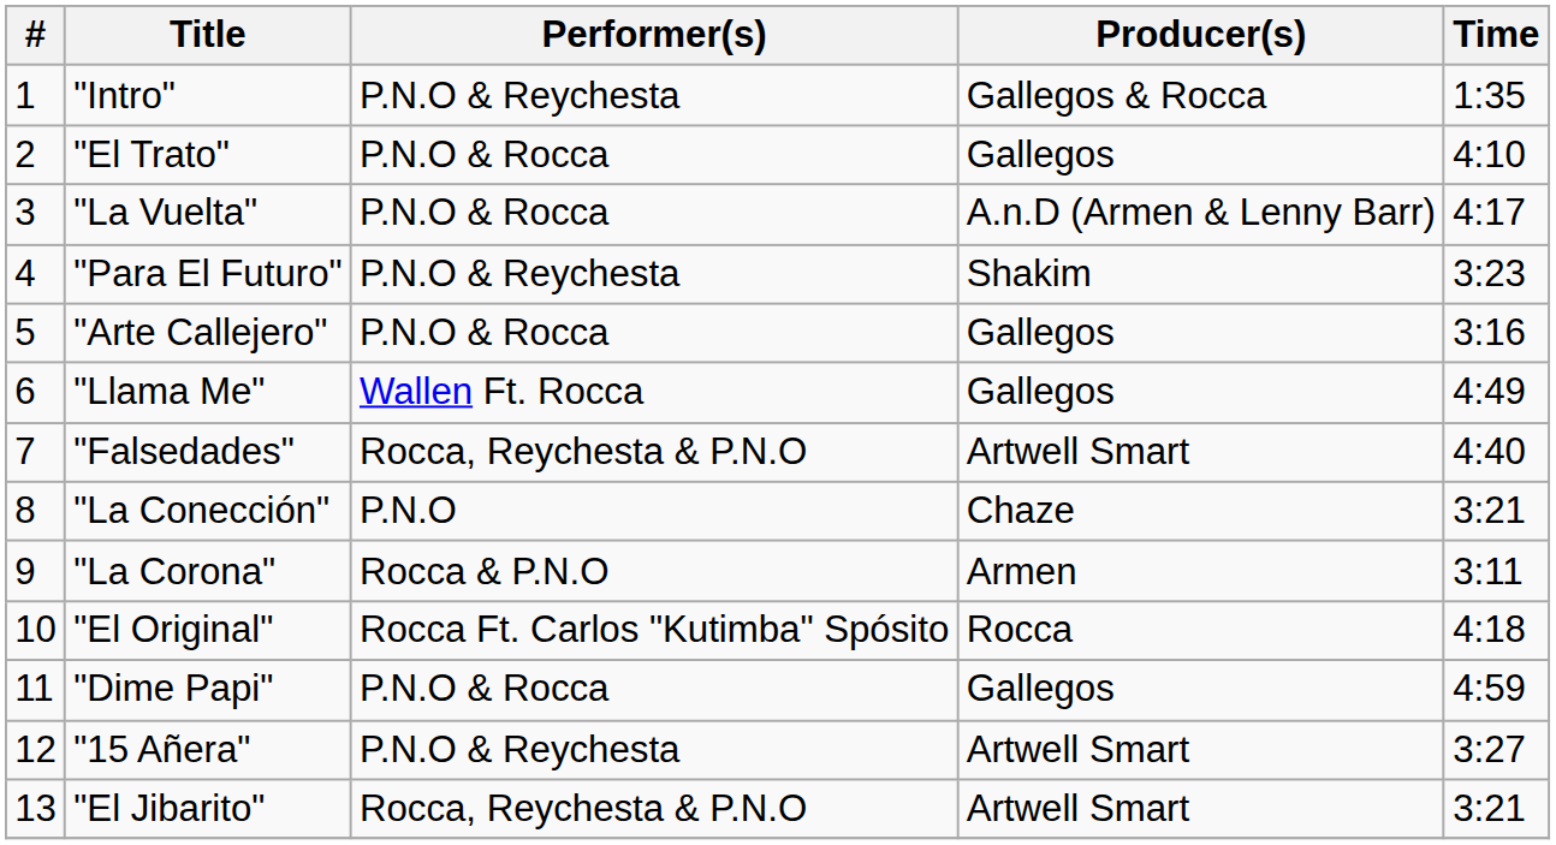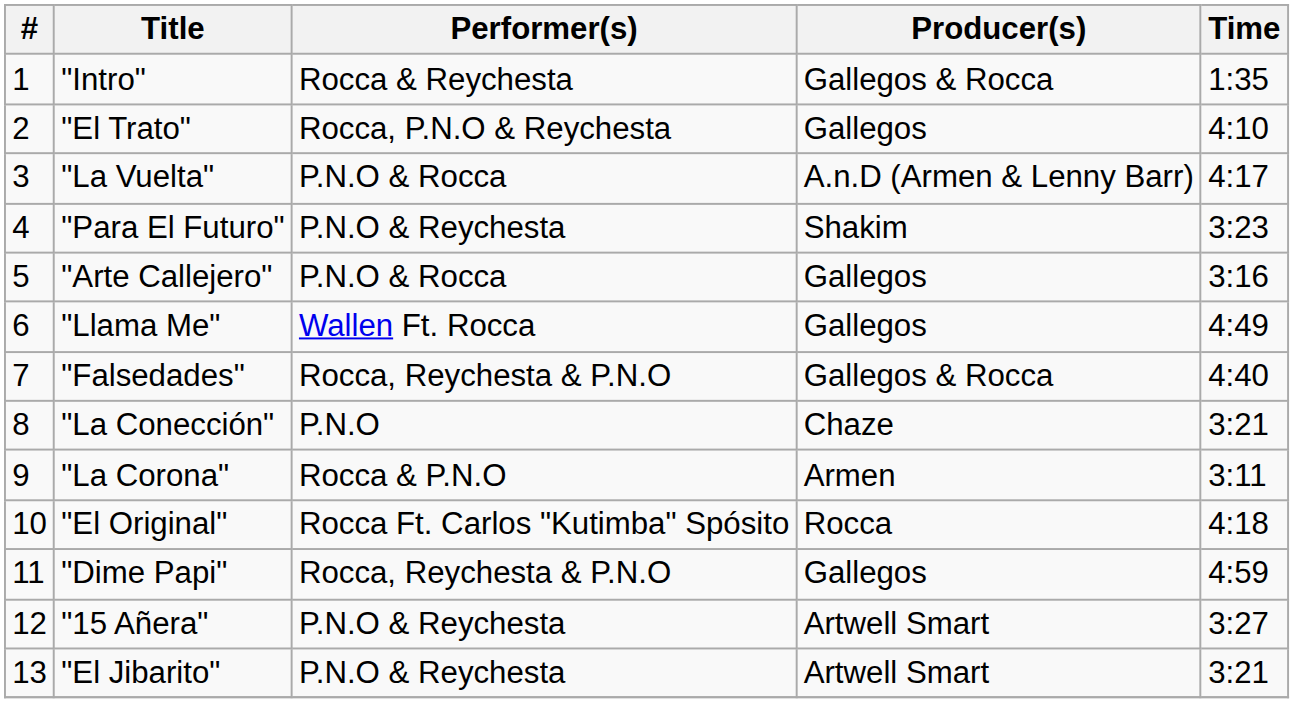"Intro" | Performer(s): P.N.O & Reychesta -> Rocca & Reychesta
"El Trato" | Performer(s): P.N.O & Rocca -> Rocca, P.N.O & Reychesta
"Falsedades" | Producer(s): Artwell Smart -> Gallegos & Rocca
"Dime Papi" | Performer(s): P.N.O & Rocca -> Rocca, Reychesta & P.N.O
"El Jibarito" | Performer(s): Rocca, Reychesta & P.N.O -> P.N.O & Reychesta
